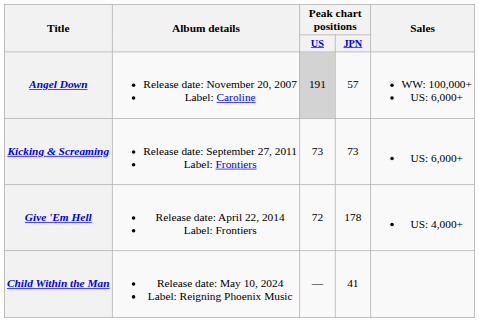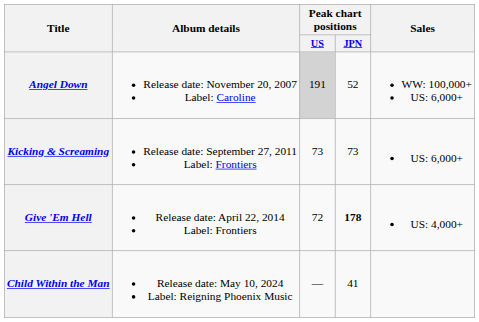Angel Down | Peak chart positions / JPN: 57 -> 52
Give 'Em Hell | Peak chart positions / JPN: normal -> bold
